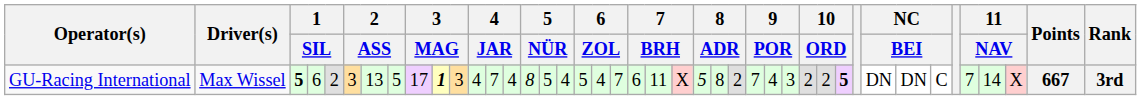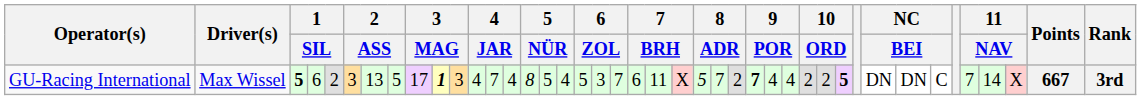GU-Racing International | column 19: 4 -> 3
GU-Racing International | column 25: 8 -> 7
GU-Racing International | column 27: normal -> bold
GU-Racing International | column 29: 3 -> 4
